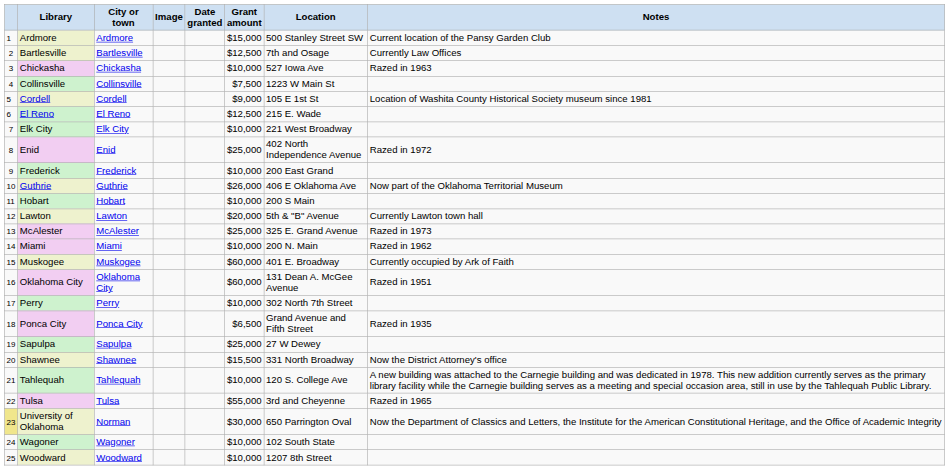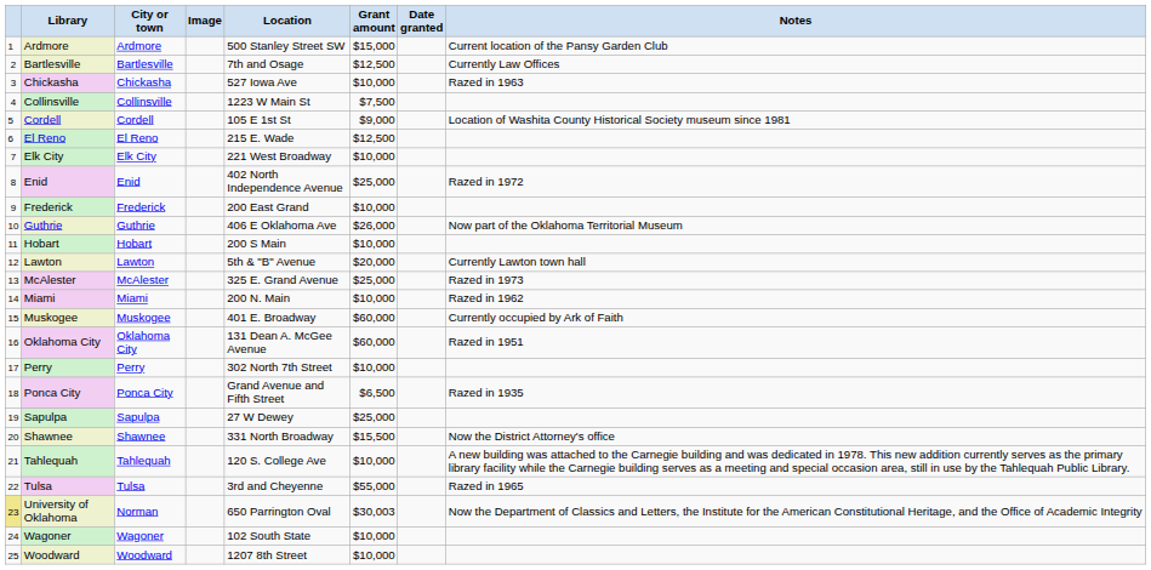columns swapped: Date granted <-> Location
University of Oklahoma | Grant amount: $30,000 -> $30,003
